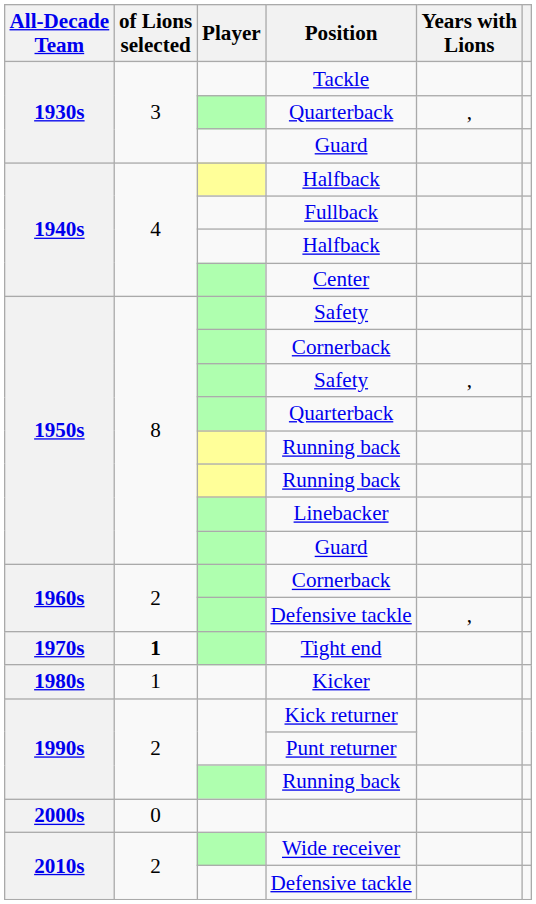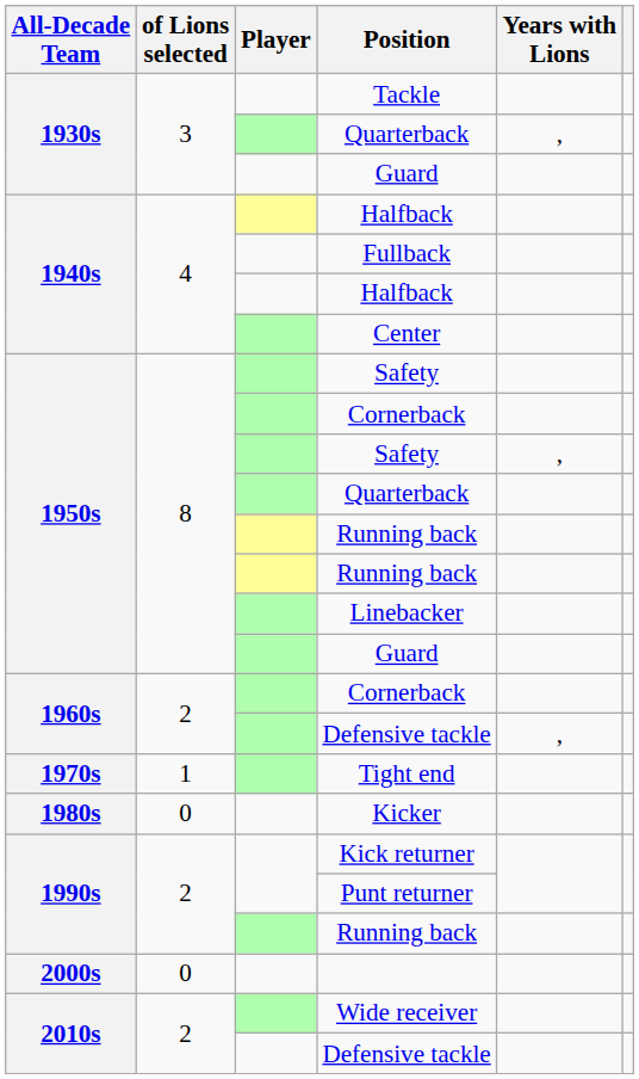Tight end | of Lions selected: bold -> normal
Kicker | of Lions selected: 1 -> 0
